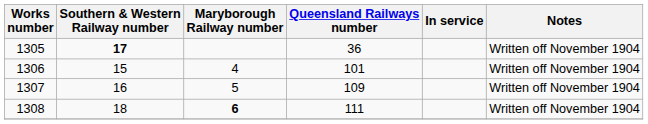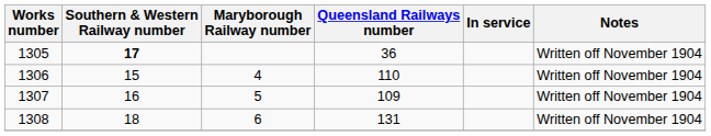1306 | Queensland Railways number: 101 -> 110
1308 | Maryborough Railway number: bold -> normal
1308 | Queensland Railways number: 111 -> 131
